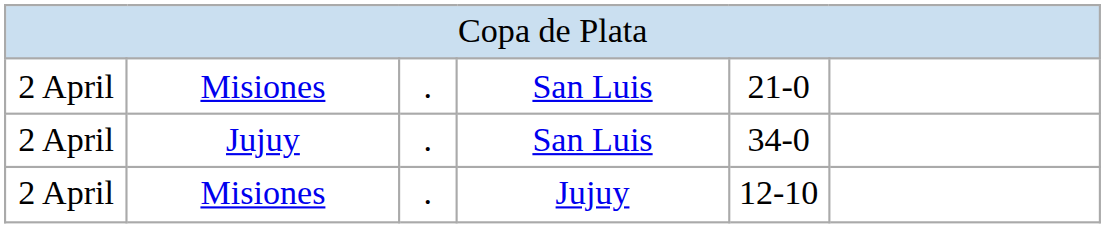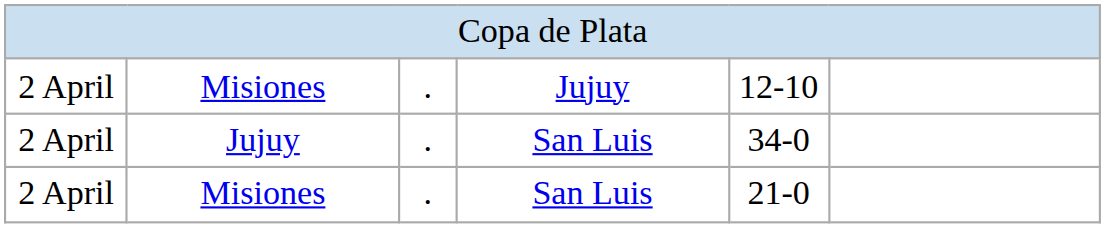rows swapped: Misiones / San Luis <-> Misiones / Jujuy
